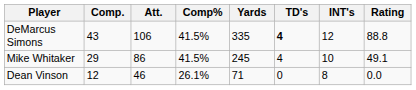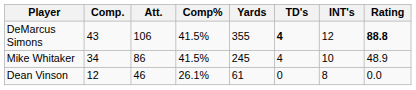DeMarcus Simons | Yards: 335 -> 355
DeMarcus Simons | Rating: normal -> bold
Mike Whitaker | Comp.: 29 -> 34
Mike Whitaker | Rating: 49.1 -> 48.9
Dean Vinson | Yards: 71 -> 61
